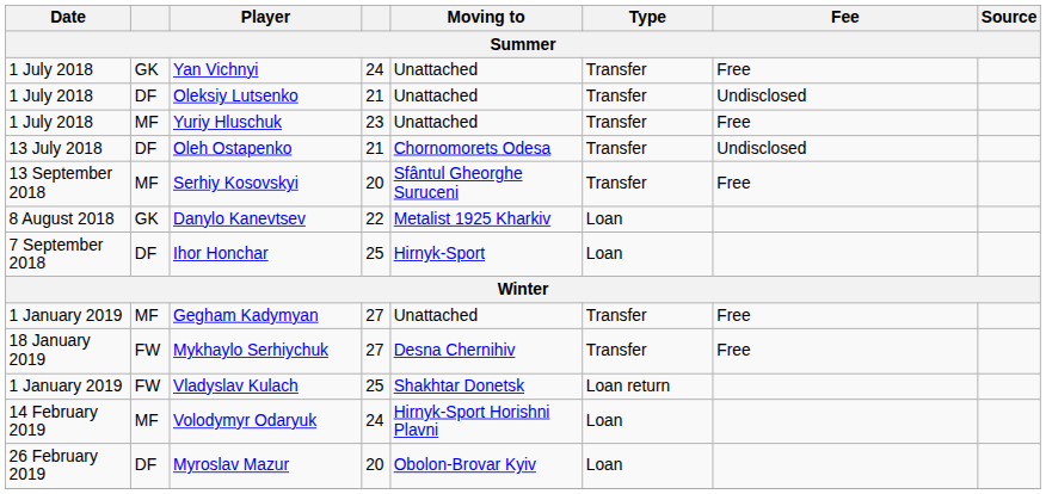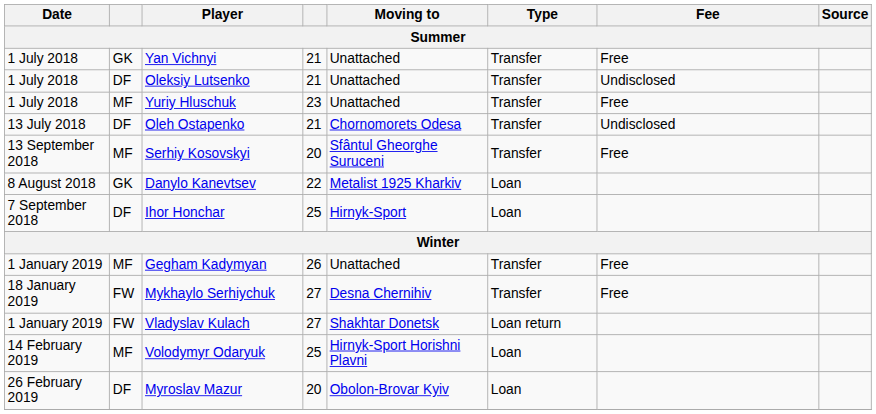Yan Vichnyi | column 4: 24 -> 21
Gegham Kadymyan | column 4: 27 -> 26
Vladyslav Kulach | column 4: 25 -> 27
Volodymyr Odaryuk | column 4: 24 -> 25
